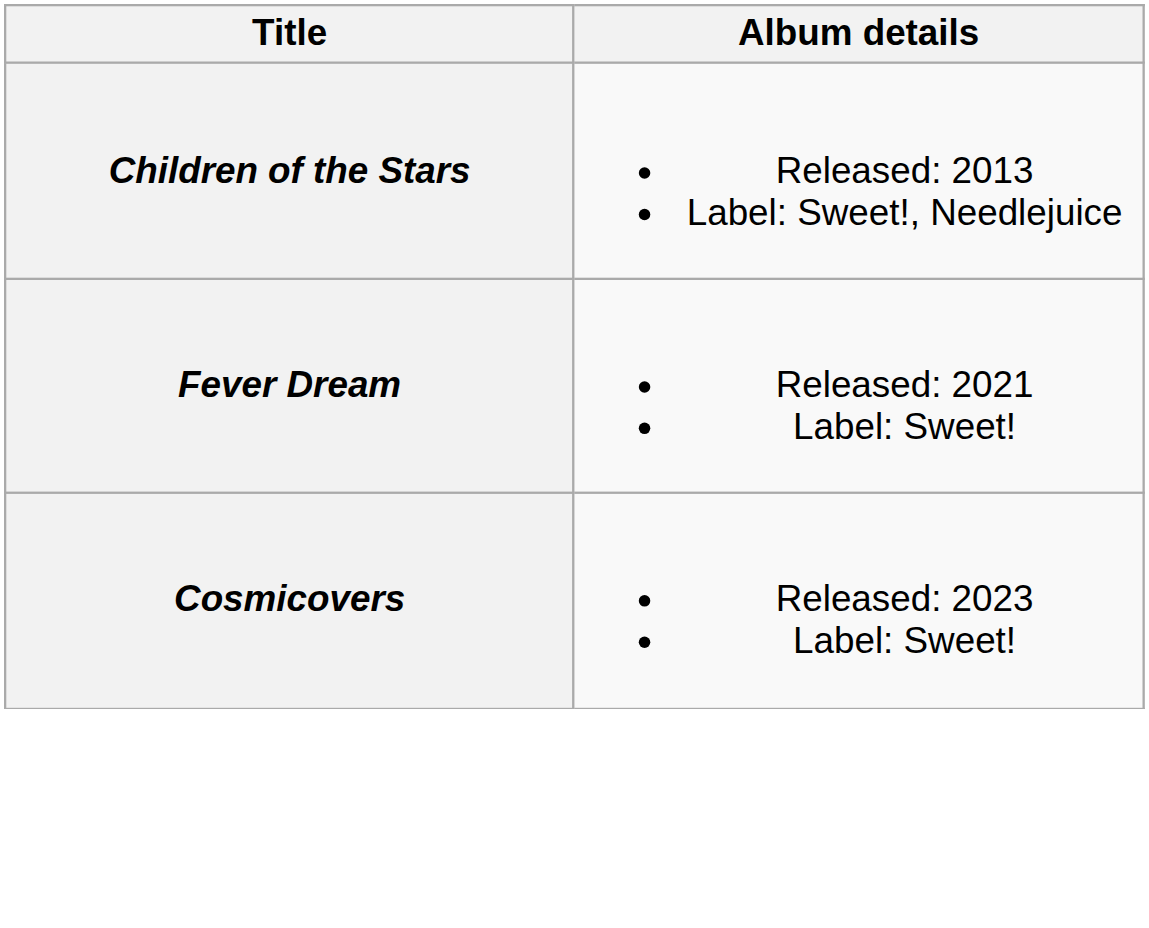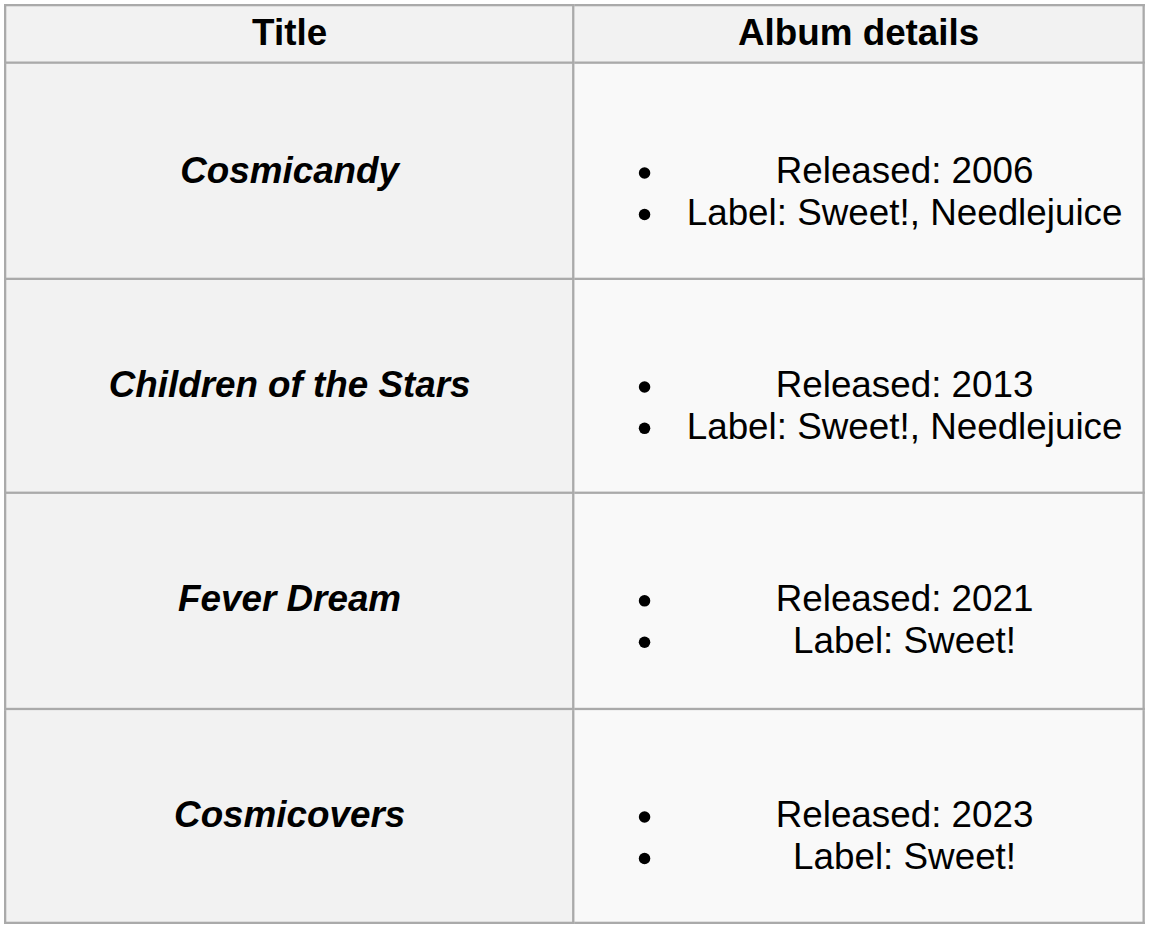+ row: Cosmicandy | Released: 2006 Label: Sweet!, Needlejuice
